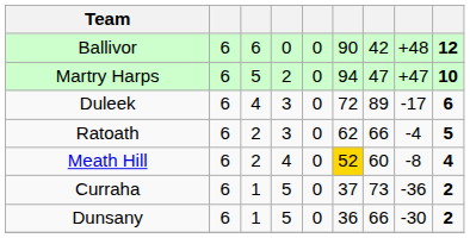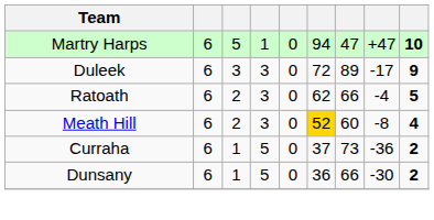- row: Ballivor | 6 | 6 | 0 | 0 | 90 | 42 | +48 | 12
Martry Harps | column 4: 2 -> 1
Duleek | column 3: 4 -> 3
Duleek | column 9: 6 -> 9
Meath Hill | column 4: 4 -> 3
